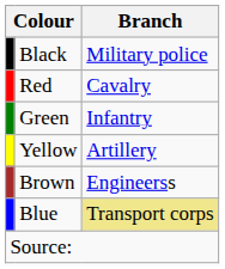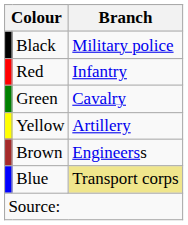Red | Branch: Cavalry -> Infantry
Green | Branch: Infantry -> Cavalry
